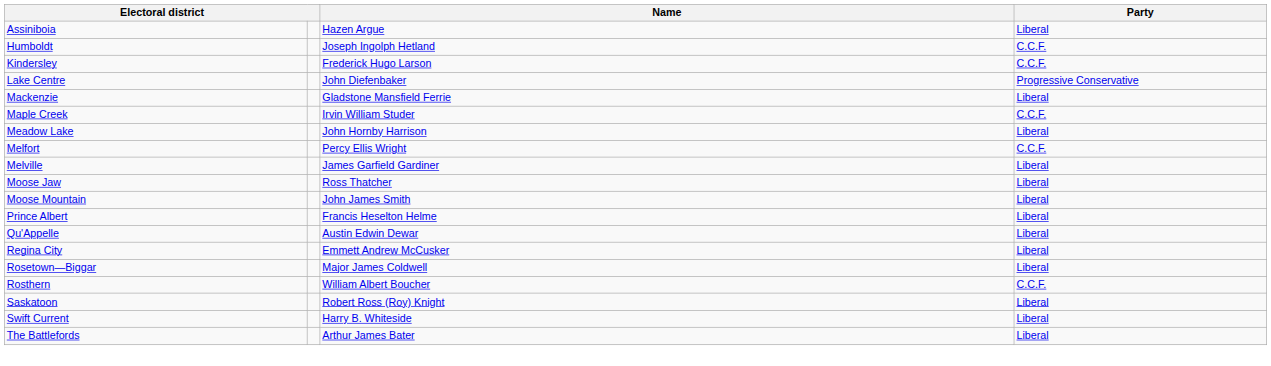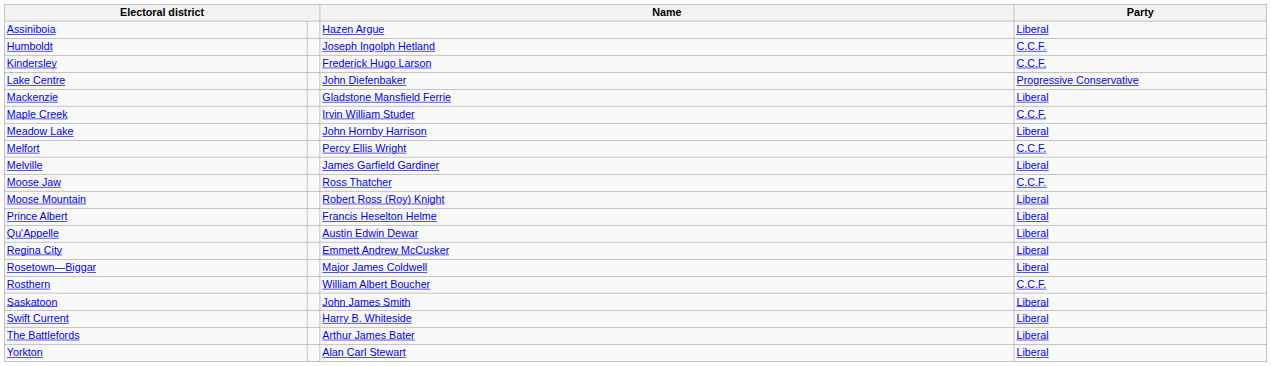Moose Jaw | Party: Liberal -> C.C.F.
Moose Mountain | Name: John James Smith -> Robert Ross (Roy) Knight
Saskatoon | Name: Robert Ross (Roy) Knight -> John James Smith
+ row: Yorkton | Alan Carl Stewart | Liberal
